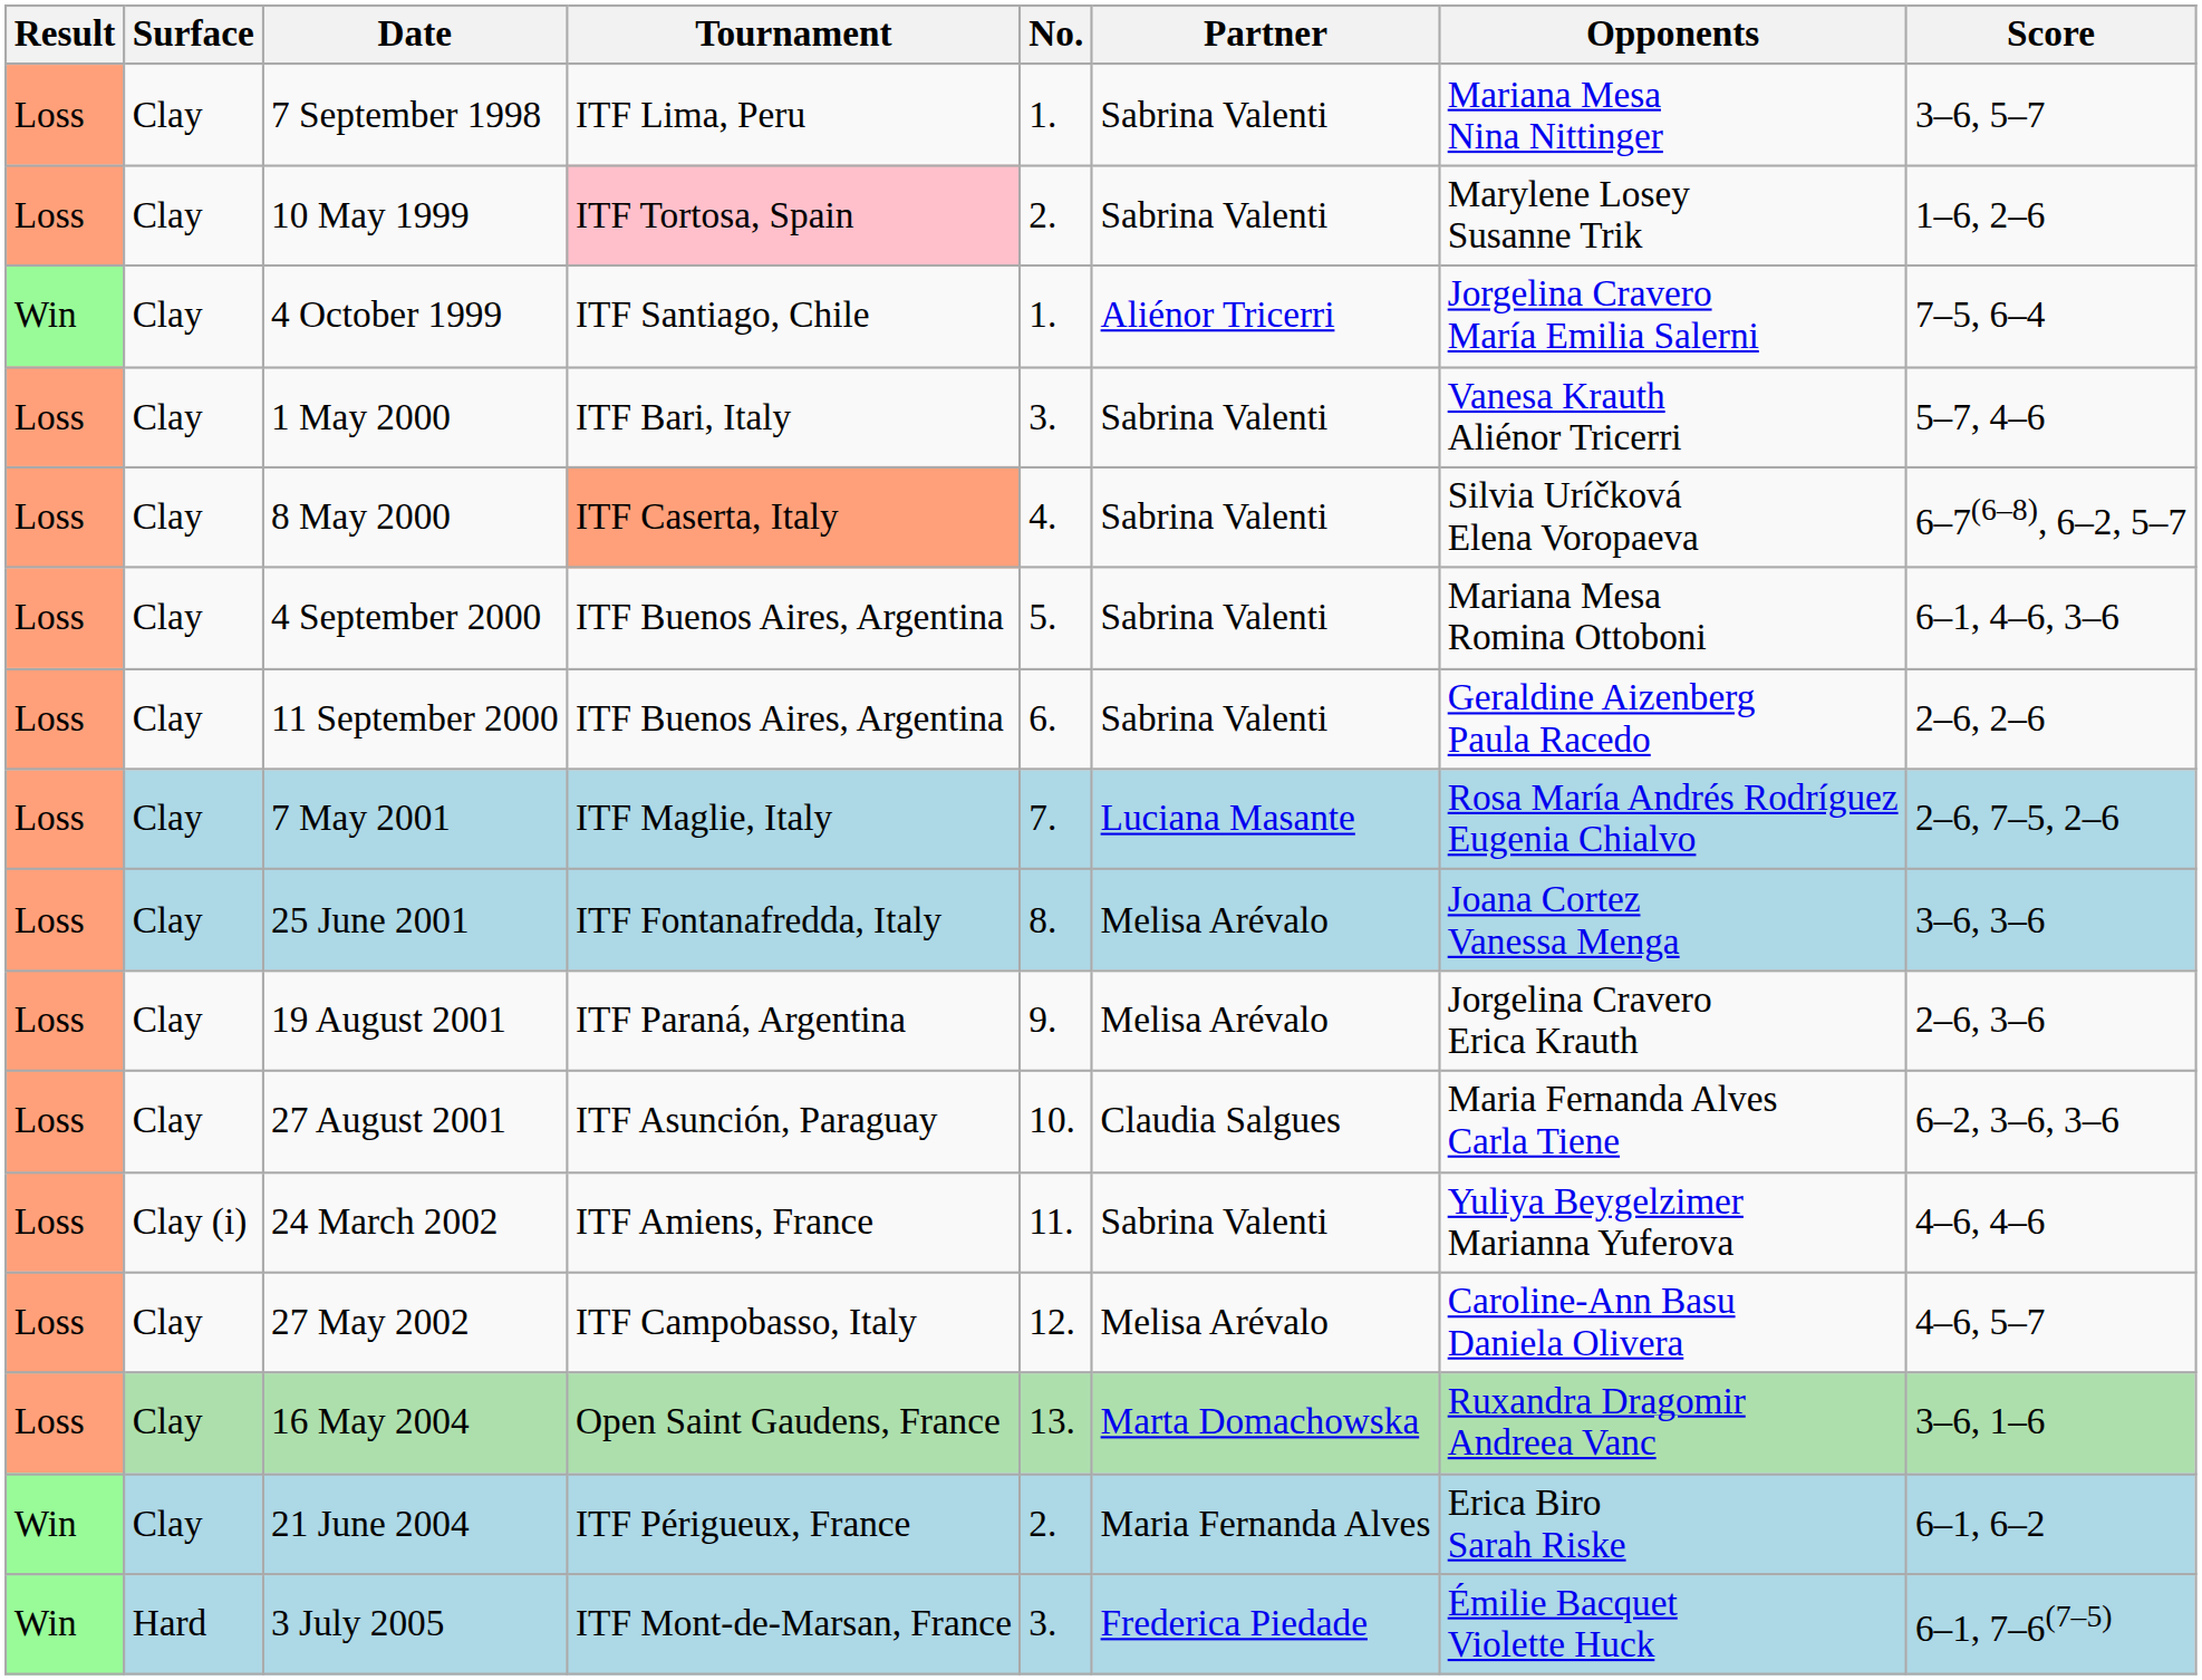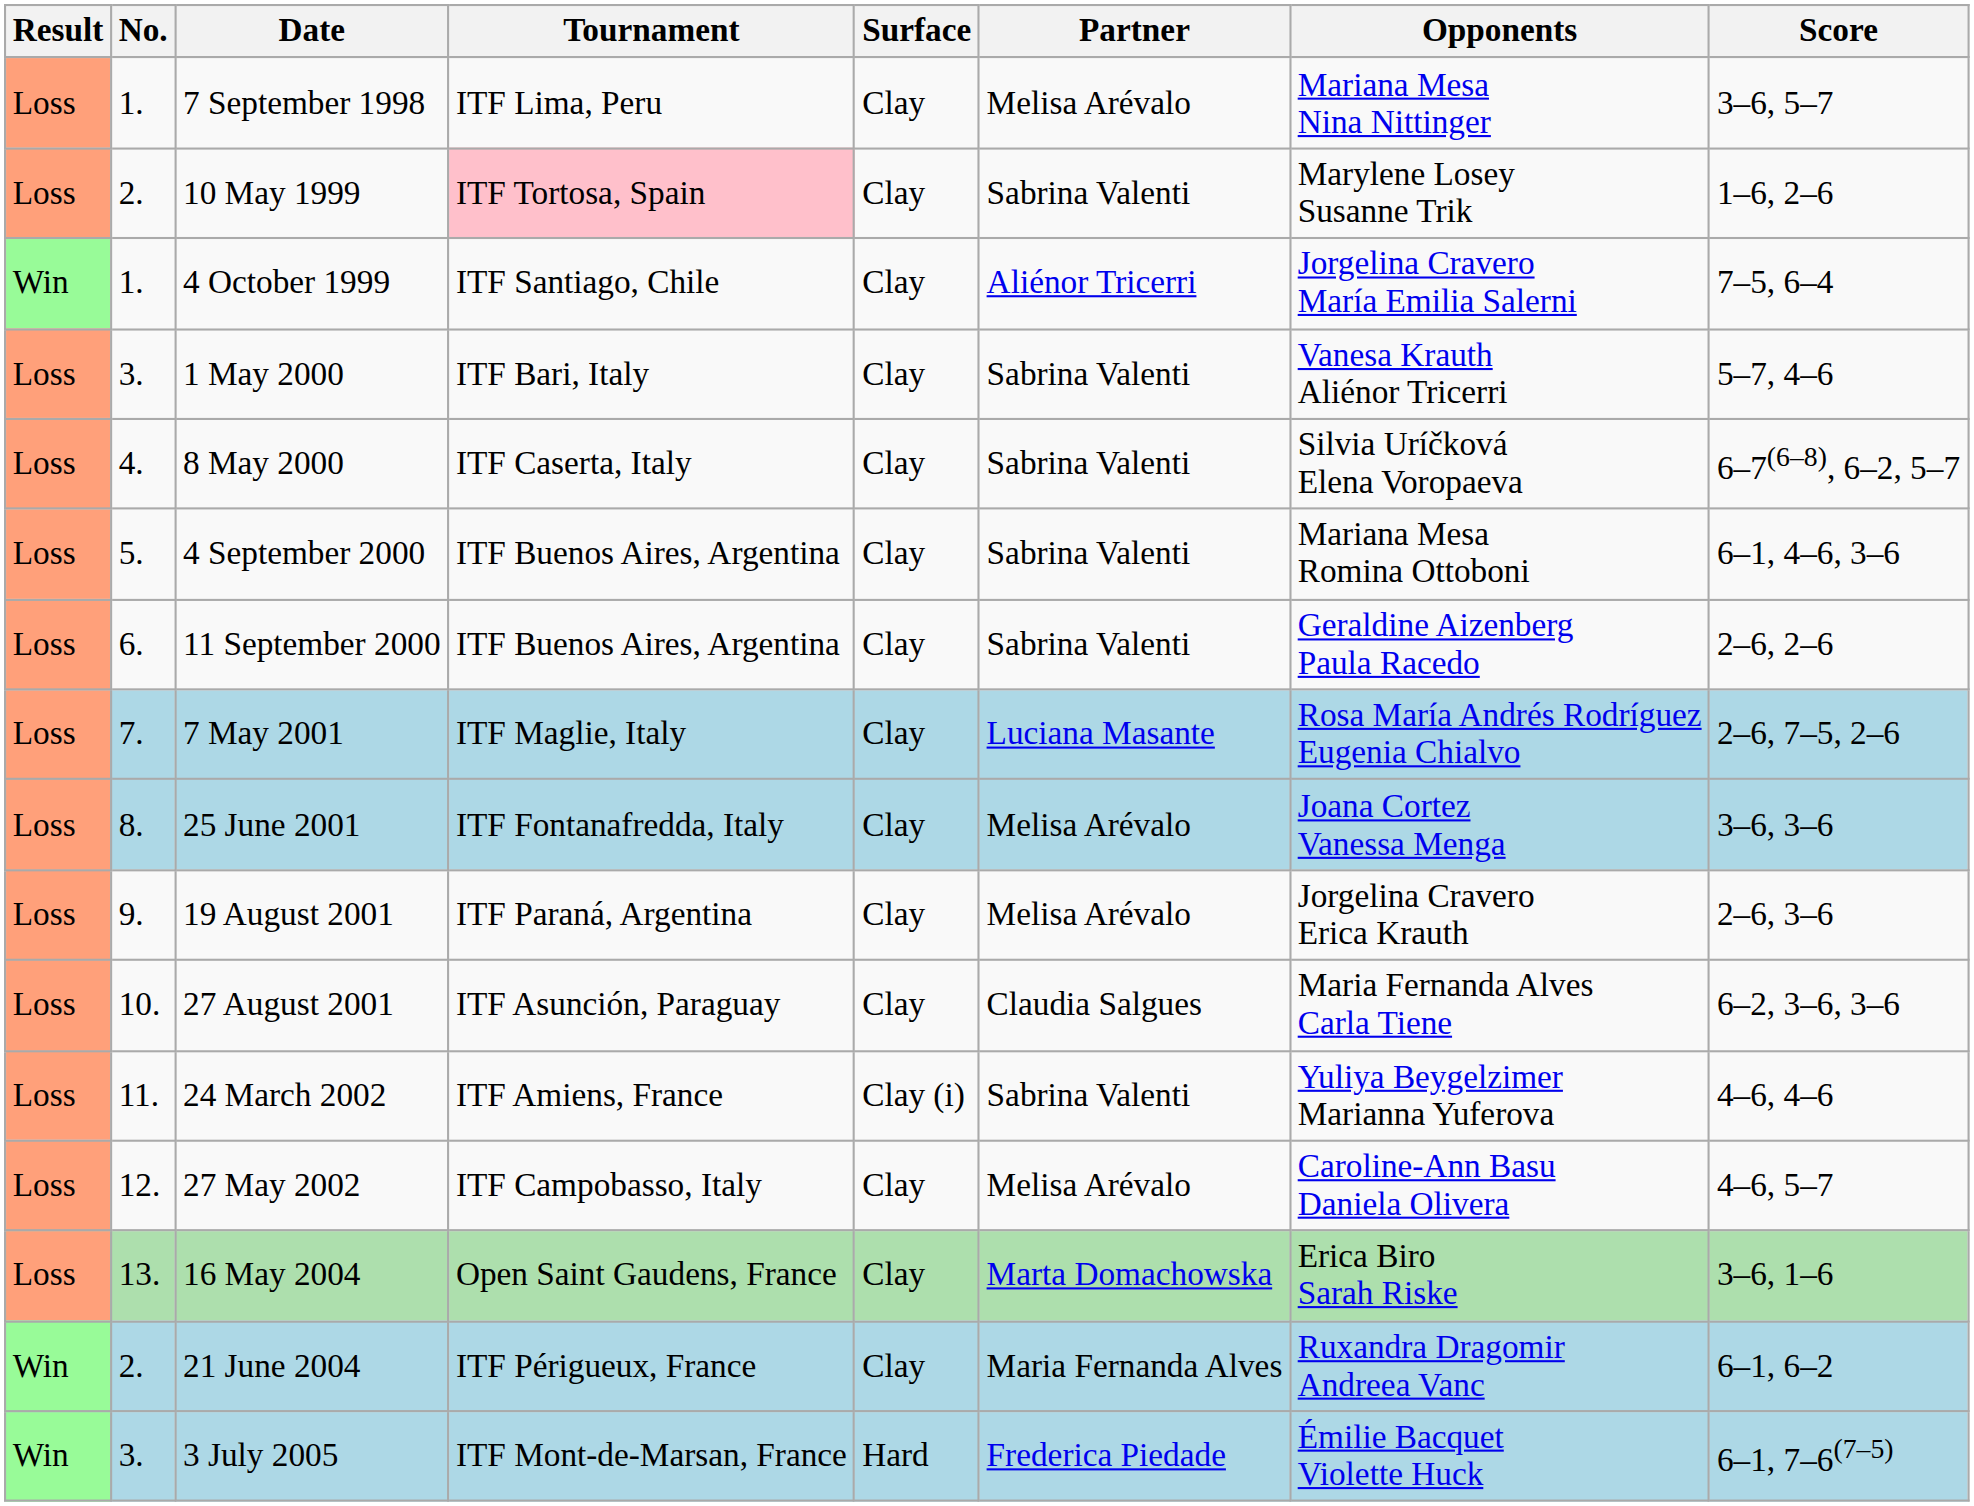columns swapped: No. <-> Surface
7 September 1998 | Partner: Sabrina Valenti -> Melisa Arévalo
8 May 2000 | Tournament: lightsalmon background -> no background
16 May 2004 | Opponents: Ruxandra Dragomir Andreea Vanc -> Erica Biro Sarah Riske
21 June 2004 | Opponents: Erica Biro Sarah Riske -> Ruxandra Dragomir Andreea Vanc
